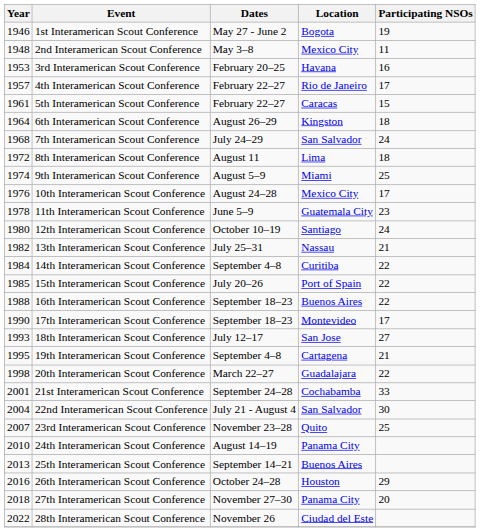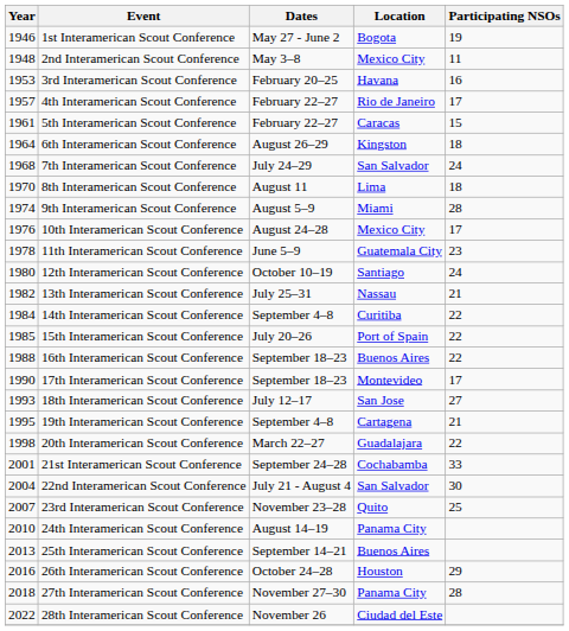8th Interamerican Scout Conference | Year: 1972 -> 1970
9th Interamerican Scout Conference | Participating NSOs: 25 -> 28
27th Interamerican Scout Conference | Participating NSOs: 20 -> 28
